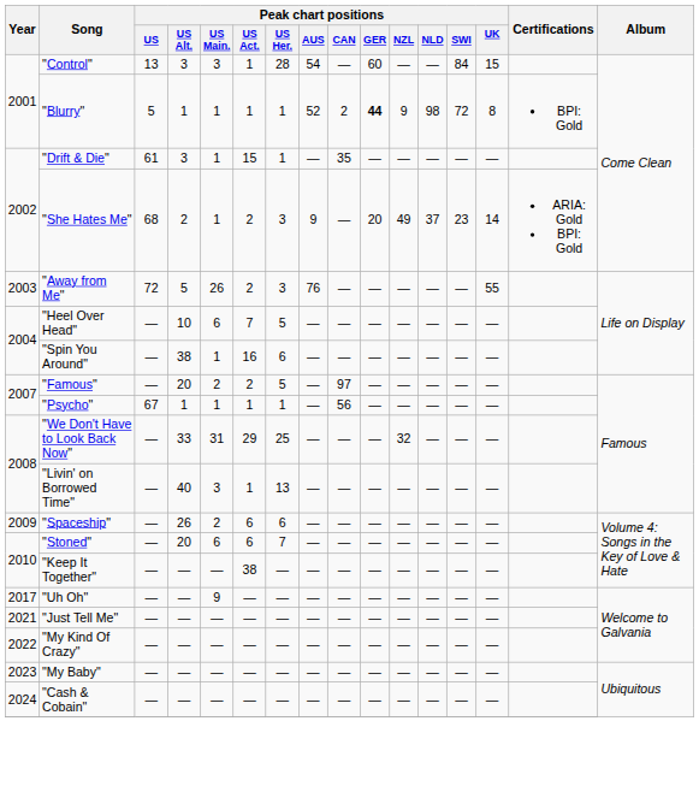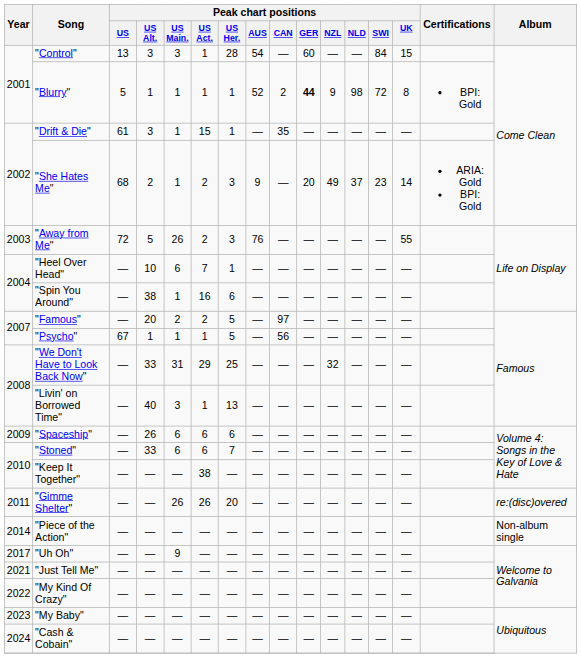"Heel Over Head" | Peak chart positions / US Her.: 5 -> 1
"Psycho" | Peak chart positions / US Her.: 1 -> 5
"Spaceship" | Peak chart positions / US Main.: 2 -> 6
"Stoned" | Peak chart positions / US Alt.: 20 -> 33
+ row: 2011 | "Gimme Shelter" | — | — | 26 | 26 | 20 | — | — | — | — | — | — | — | re:(disc)overed
+ row: 2014 | "Piece of the Action" | — | — | — | — | — | — | — | — | — | — | — | — | Non-album single
